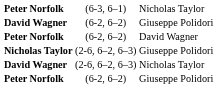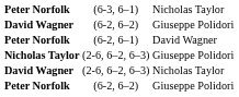Peter Norfolk / David Wagner | column 2: (6-2, 6–2) -> (6-2, 6–1)
